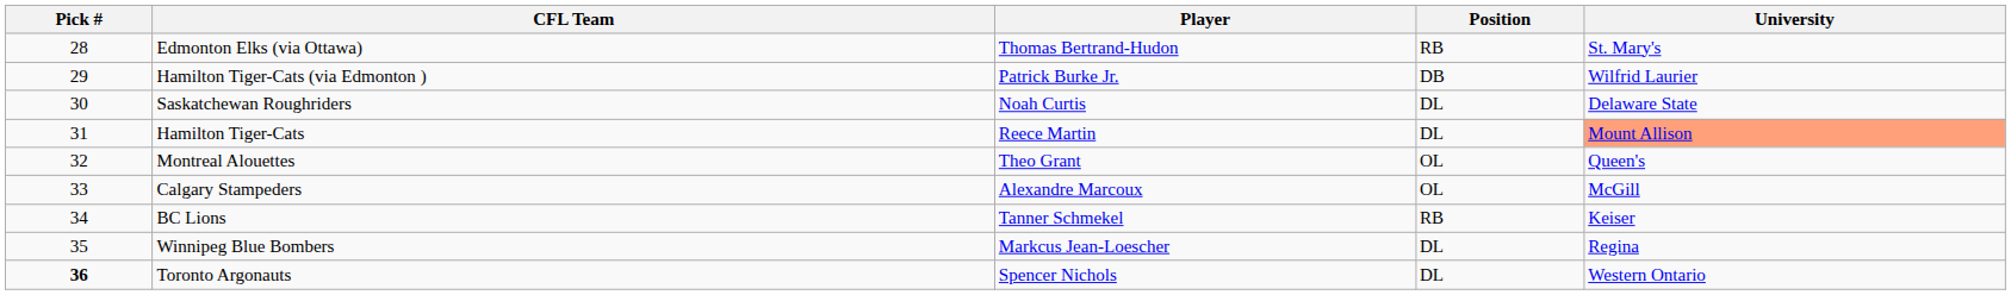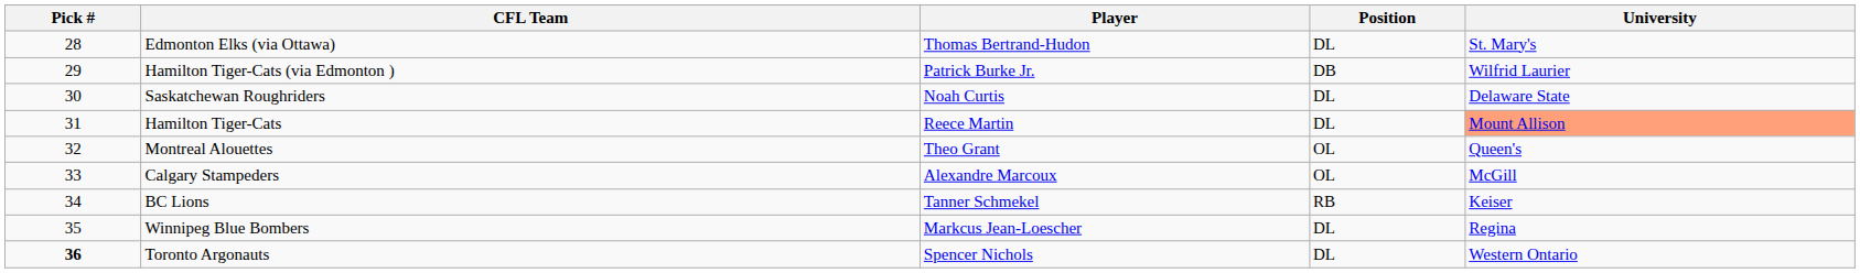Edmonton Elks (via Ottawa) | Position: RB -> DL
